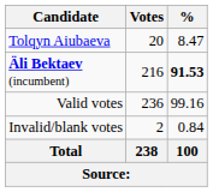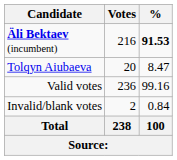rows swapped: Äli Bektaev (incumbent) <-> Tolqyn Aiubaeva
